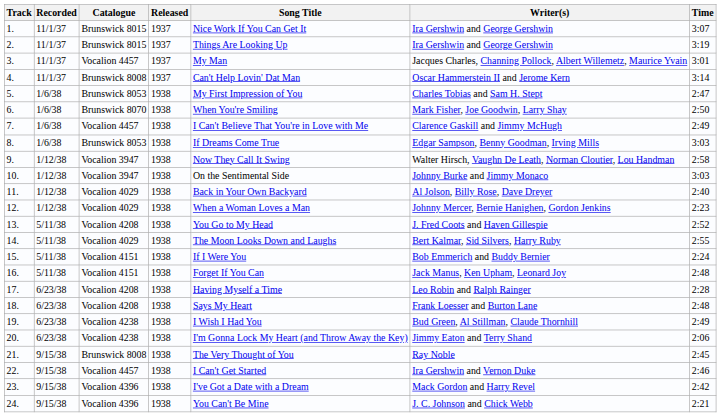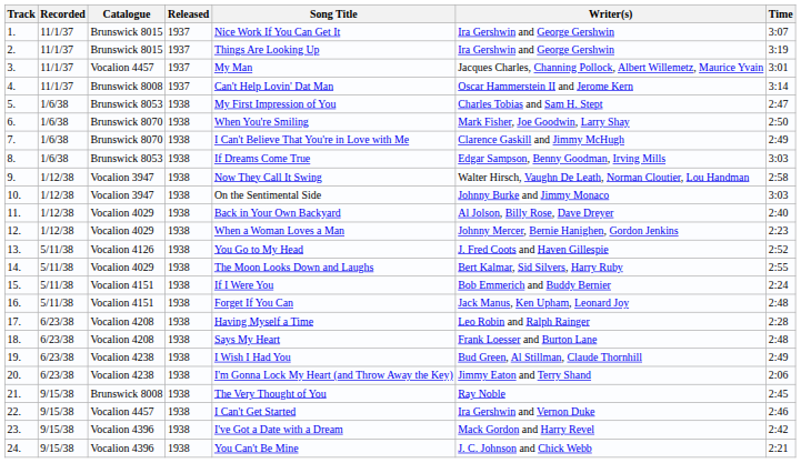7. | Catalogue: Vocalion 4457 -> Brunswick 8070
13. | Catalogue: Vocalion 4208 -> Vocalion 4126
